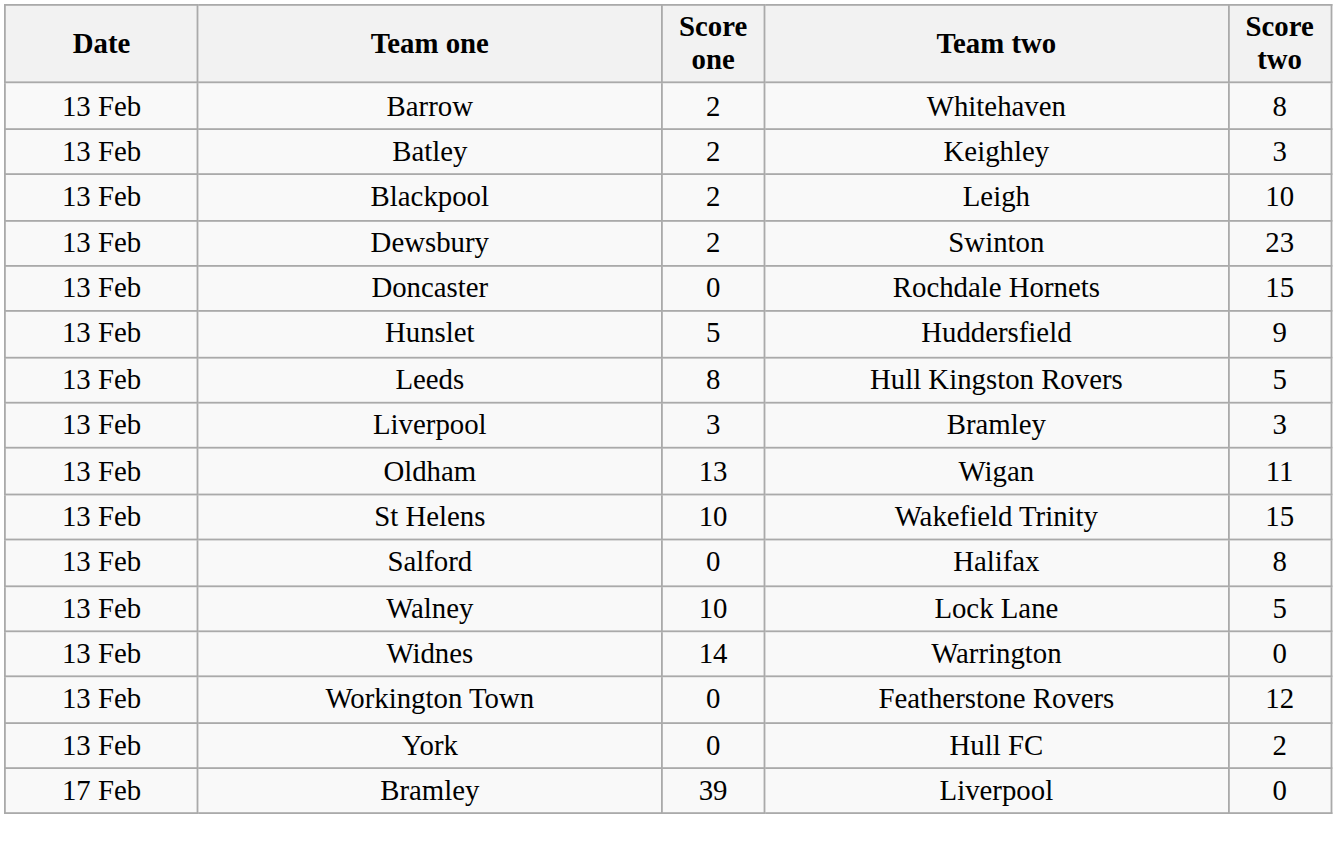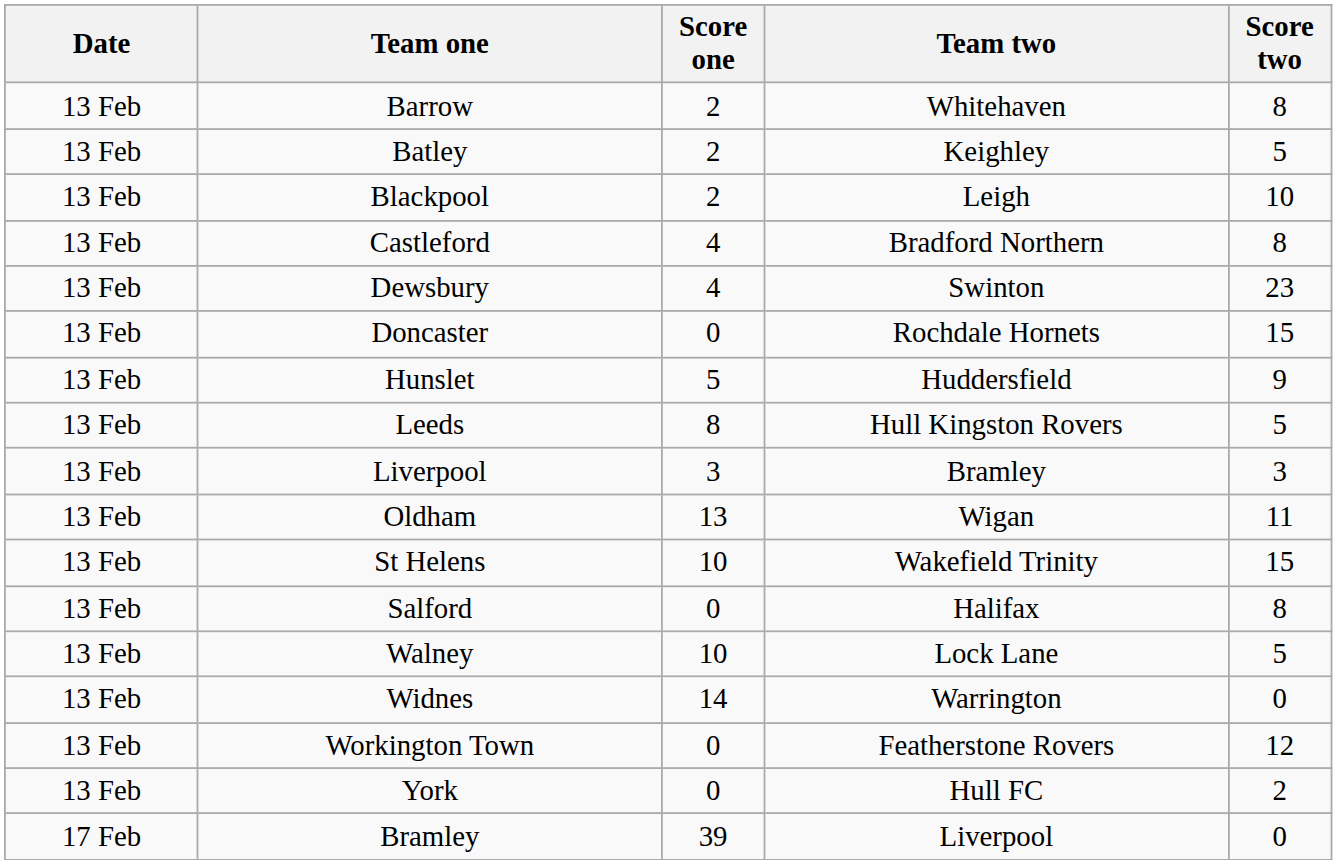Batley | Score two: 3 -> 5
+ row: 13 Feb | Castleford | 4 | Bradford Northern | 8
Dewsbury | Score one: 2 -> 4
